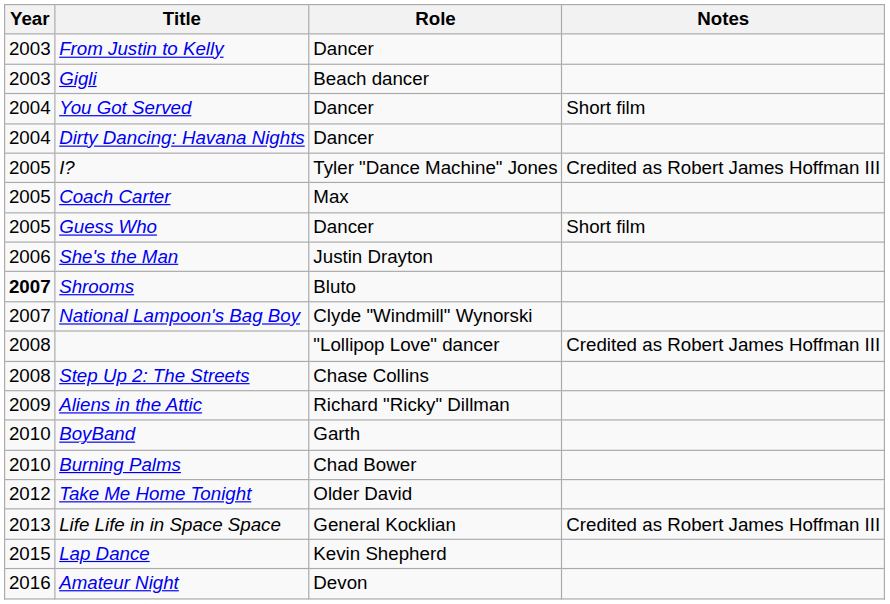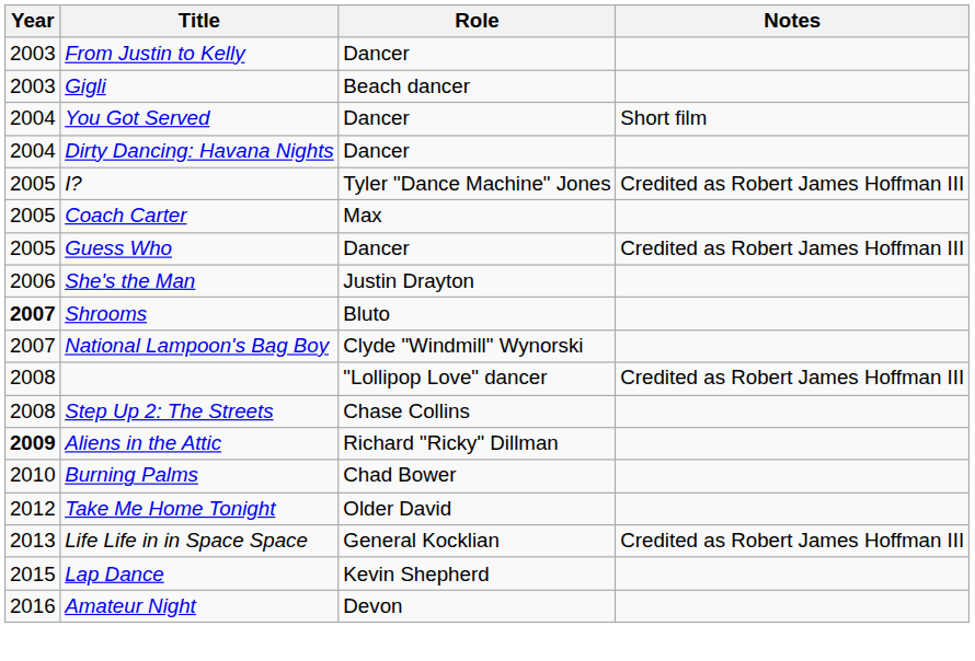Guess Who | Notes: Short film -> Credited as Robert James Hoffman III
Aliens in the Attic | Year: normal -> bold
- row: 2010 | BoyBand | Garth
